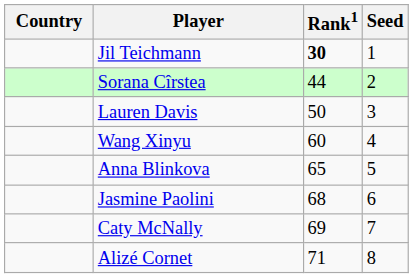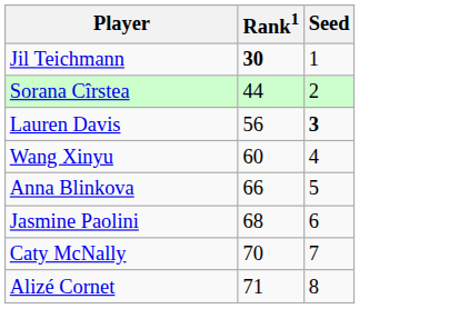- column: Country
Lauren Davis | Rank1: 50 -> 56
Lauren Davis | Seed: normal -> bold
Anna Blinkova | Rank1: 65 -> 66
Caty McNally | Rank1: 69 -> 70
